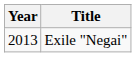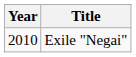Exile "Negai" | Year: 2013 -> 2010
